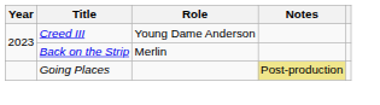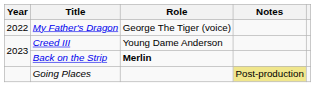+ row: 2022 | My Father's Dragon | George The Tiger (voice)
Back on the Strip | Role: normal -> bold
